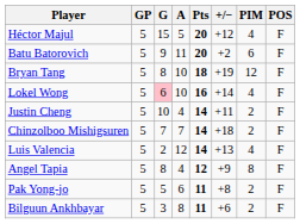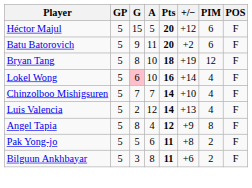Héctor Majul | PIM: 4 -> 6
- row: Justin Cheng | 5 | 10 | 4 | 14 | +11 | 2 | F
Chinzolboo Mishigsuren | +/−: +18 -> +10
Chinzolboo Mishigsuren | PIM: 2 -> 4
